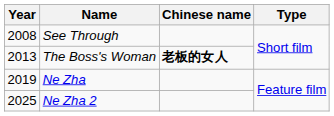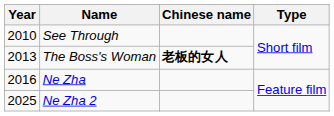See Through | Year: 2008 -> 2010
Ne Zha | Year: 2019 -> 2016
